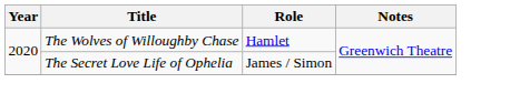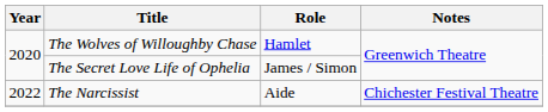+ row: 2022 | The Narcissist | Aide | Chichester Festival Theatre
